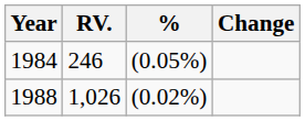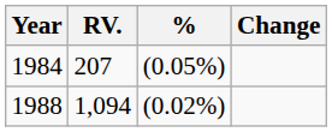1984 | RV.: 246 -> 207
1988 | RV.: 1,026 -> 1,094
